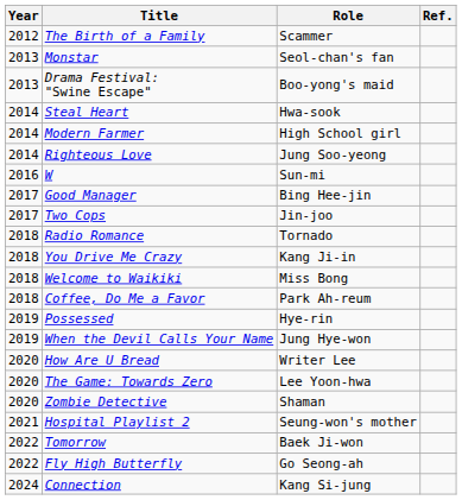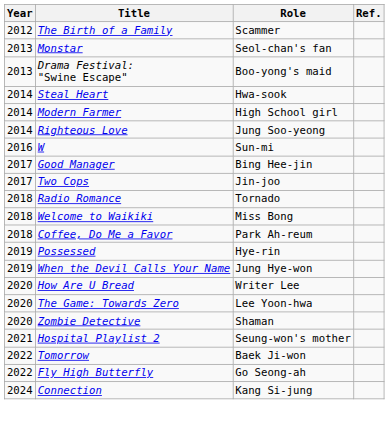- row: 2018 | You Drive Me Crazy | Kang Ji-in
